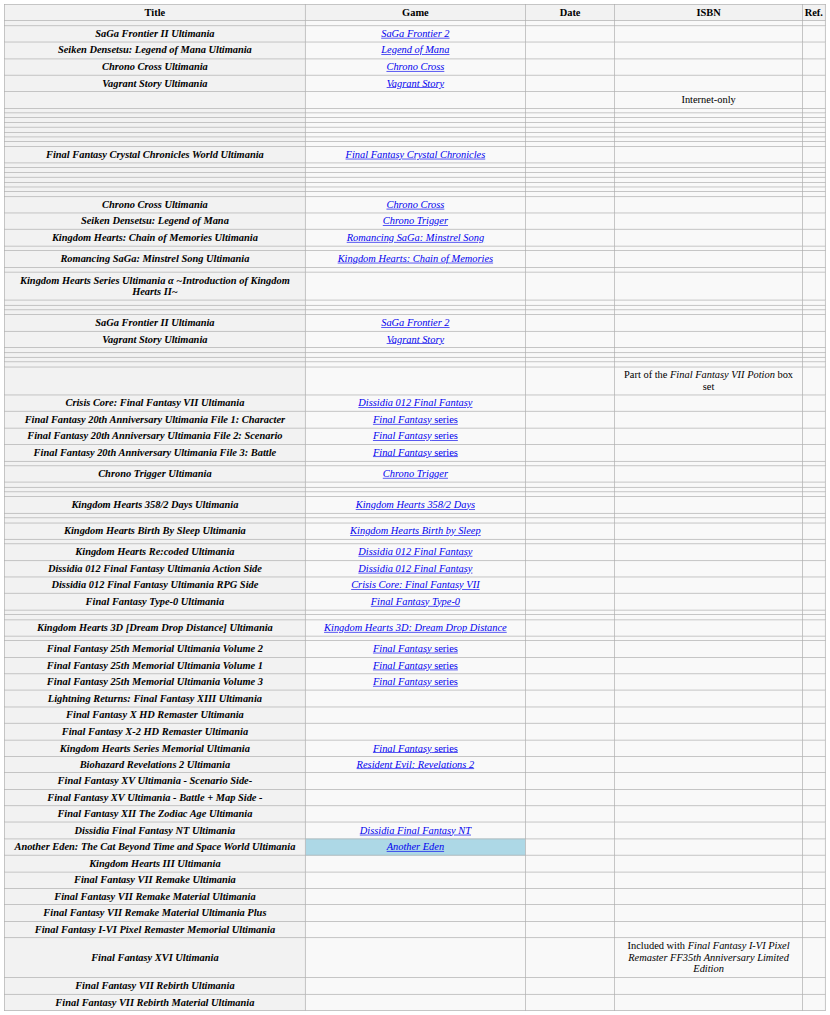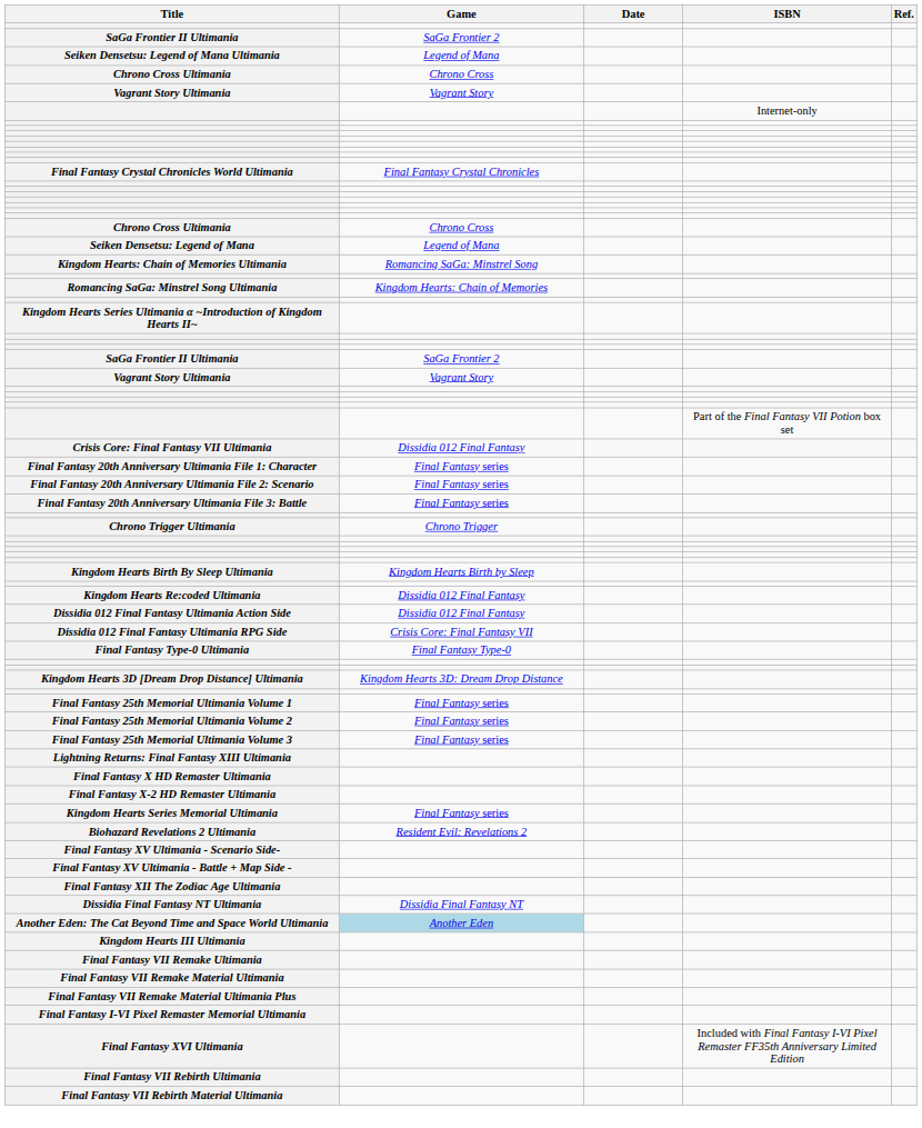Seiken Densetsu: Legend of Mana | Game: Chrono Trigger -> Legend of Mana
- row: Kingdom Hearts 358/2 Days Ultimania | Kingdom Hearts 358/2 Days
rows swapped: Final Fantasy 25th Memorial Ultimania Volume 1 <-> Final Fantasy 25th Memorial Ultimania Volume 2
